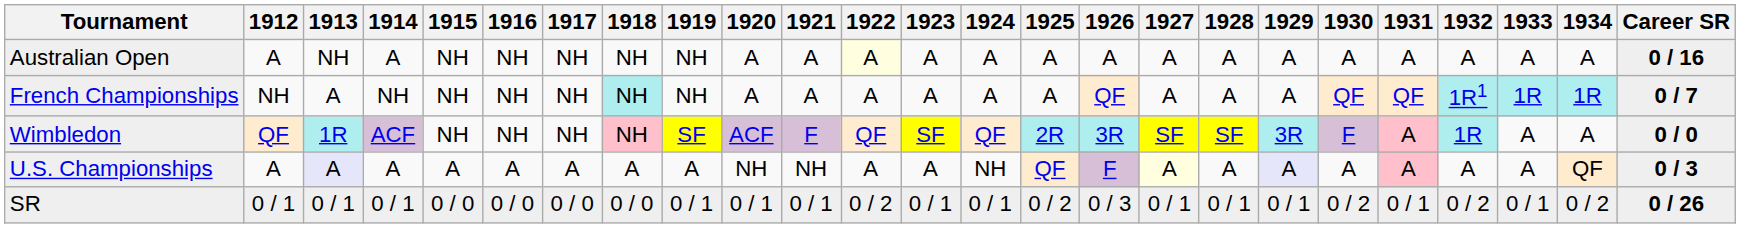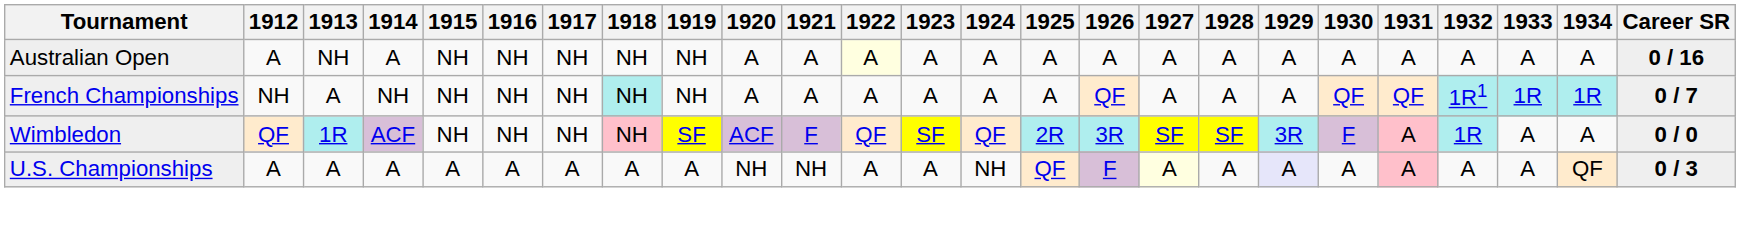U.S. Championships | 1913: lavender background -> no background
- row: SR | 0 / 1 | 0 / 1 | 0 / 1 | 0 / 0 | 0 / 0 | 0 / 0 | 0 / 0 | 0 / 1 | 0 / 1 | 0 / 1 | 0 / 2 | 0 / 1 | 0 / 1 | 0 / 2 | 0 / 3 | 0 / 1 | 0 / 1 | 0 / 1 | 0 / 2 | 0 / 1 | 0 / 2 | 0 / 1 | 0 / 2 | 0 / 26
